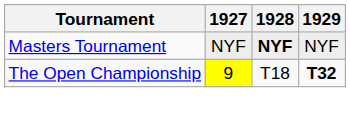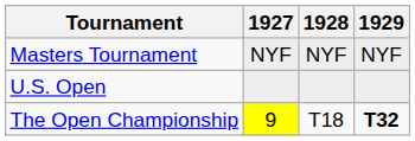Masters Tournament | 1928: bold -> normal
+ row: U.S. Open
